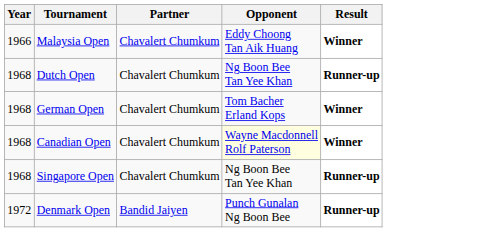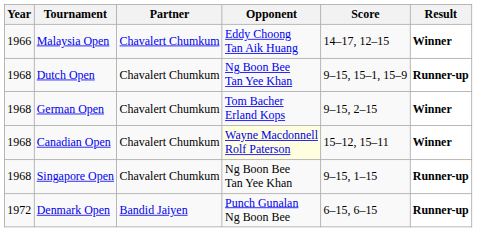+ column: Score | 14–17, 12–15 | 9–15, 15–1, 15–9 | 9–15, 2–15 | 15–12, 15–11 | 9–15, 1–15 | 6–15, 6–15
